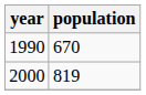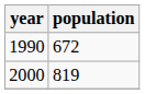1990 | population: 670 -> 672
